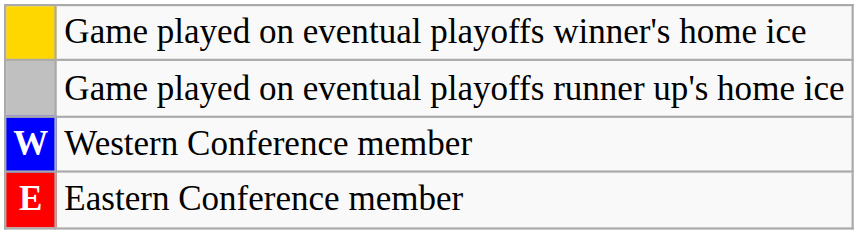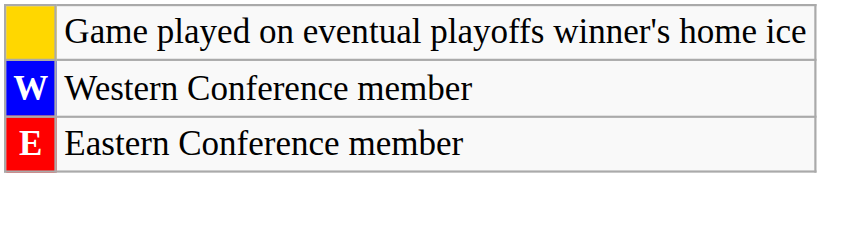- row: Game played on eventual playoffs runner up's home ice
